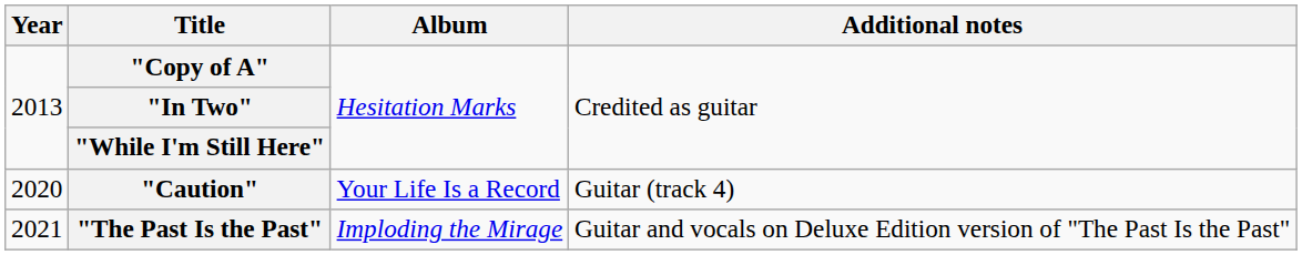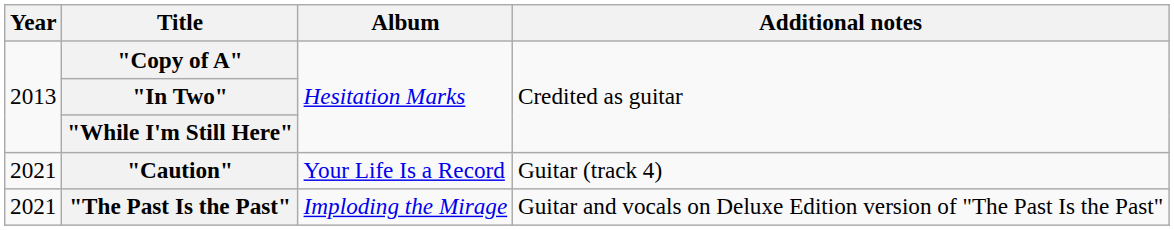"Caution" | Year: 2020 -> 2021
